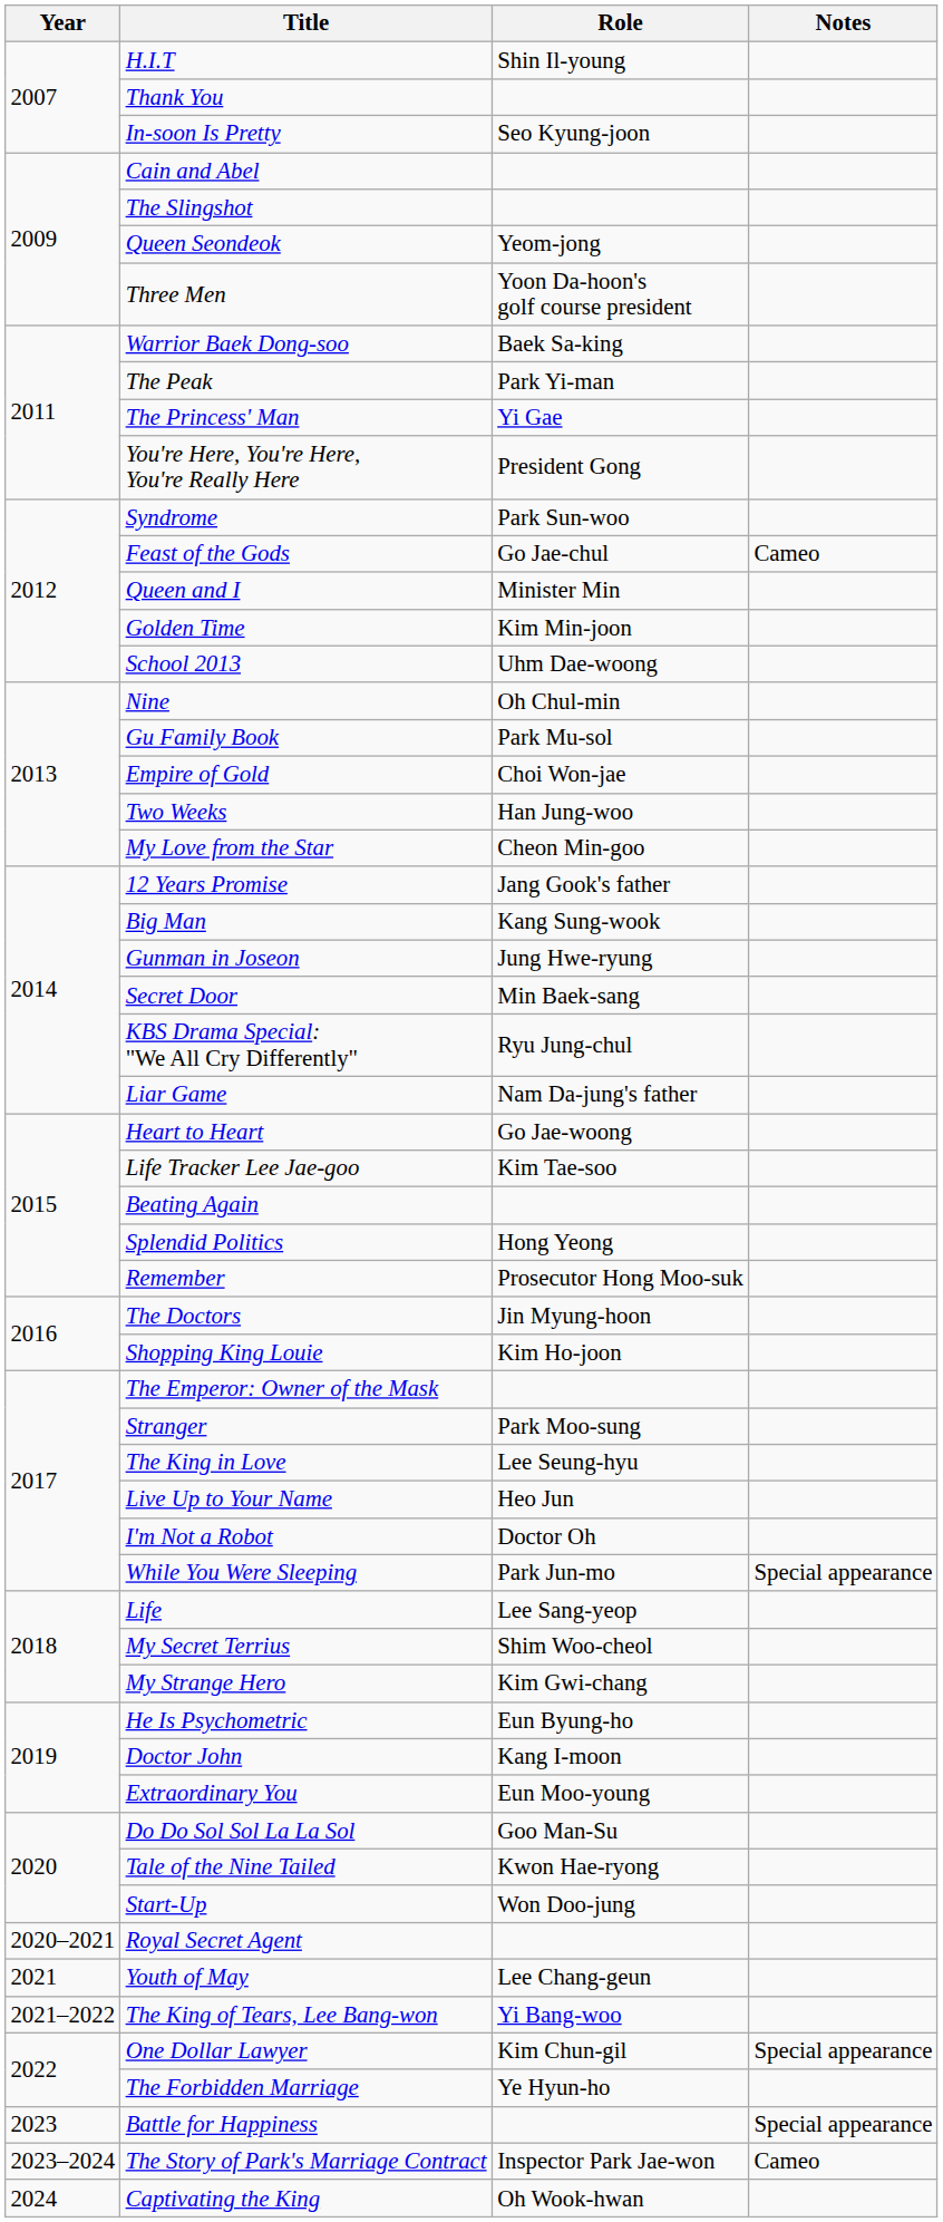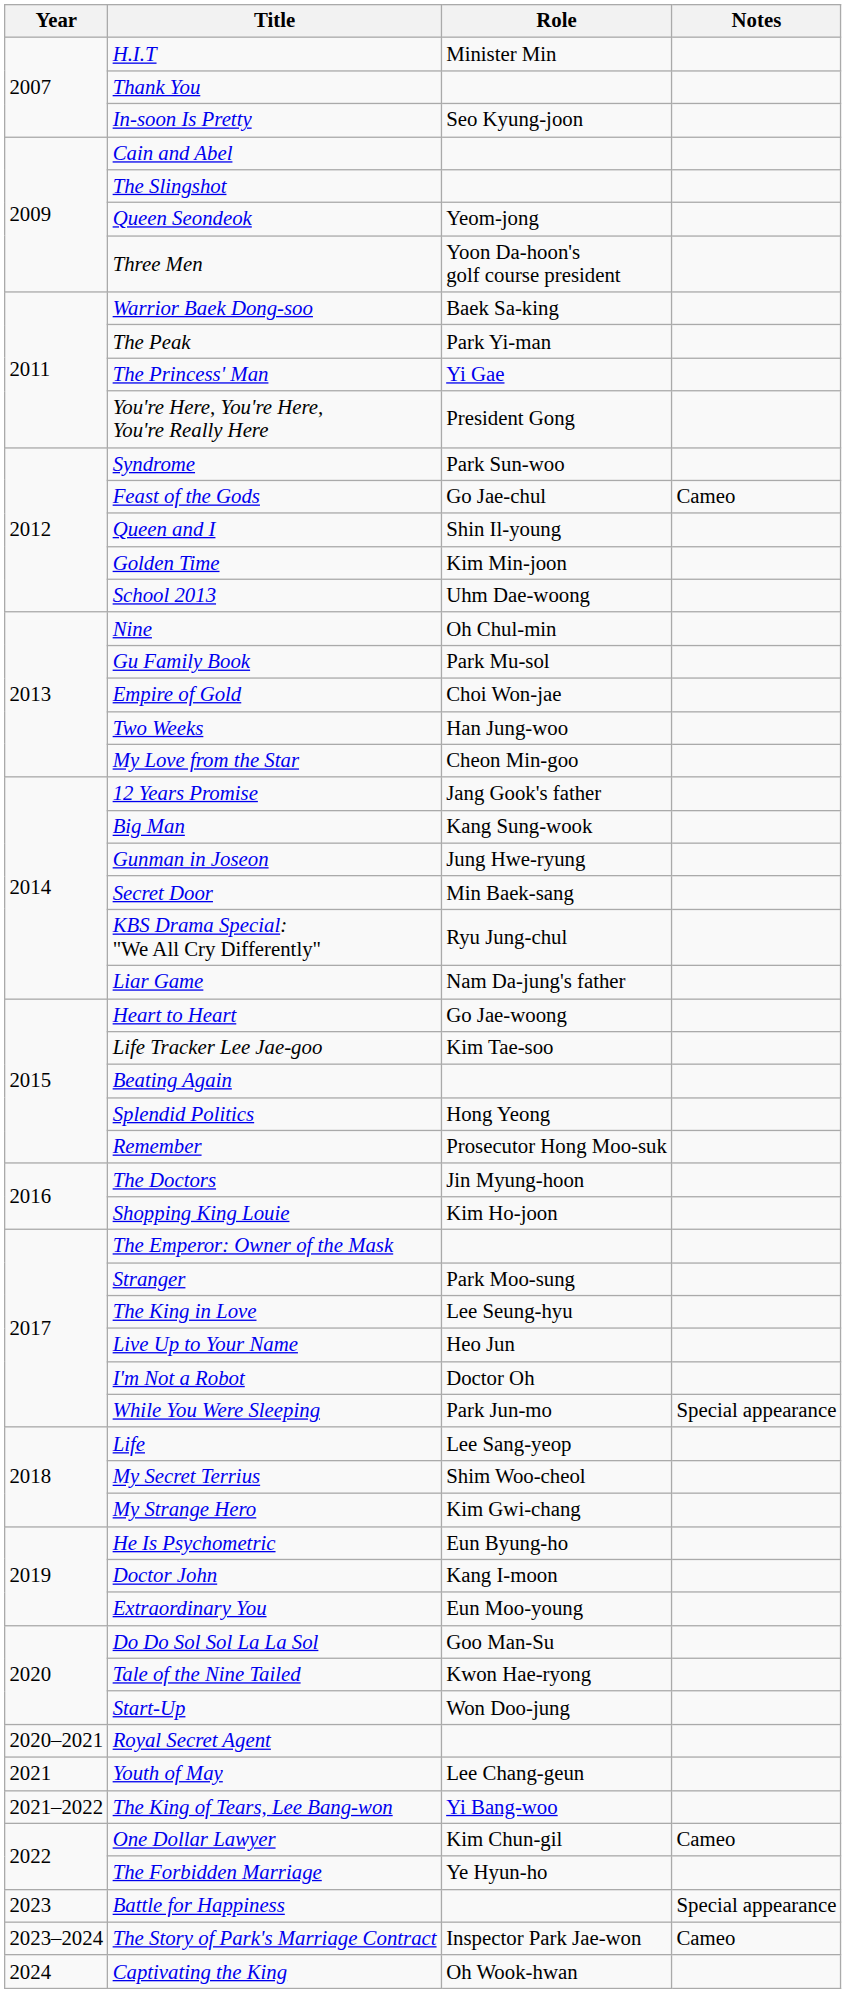H.I.T | Role: Shin Il-young -> Minister Min
Queen and I | Role: Minister Min -> Shin Il-young
One Dollar Lawyer | Notes: Special appearance -> Cameo
